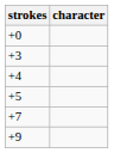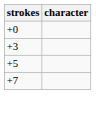- row: +4
- row: +9
